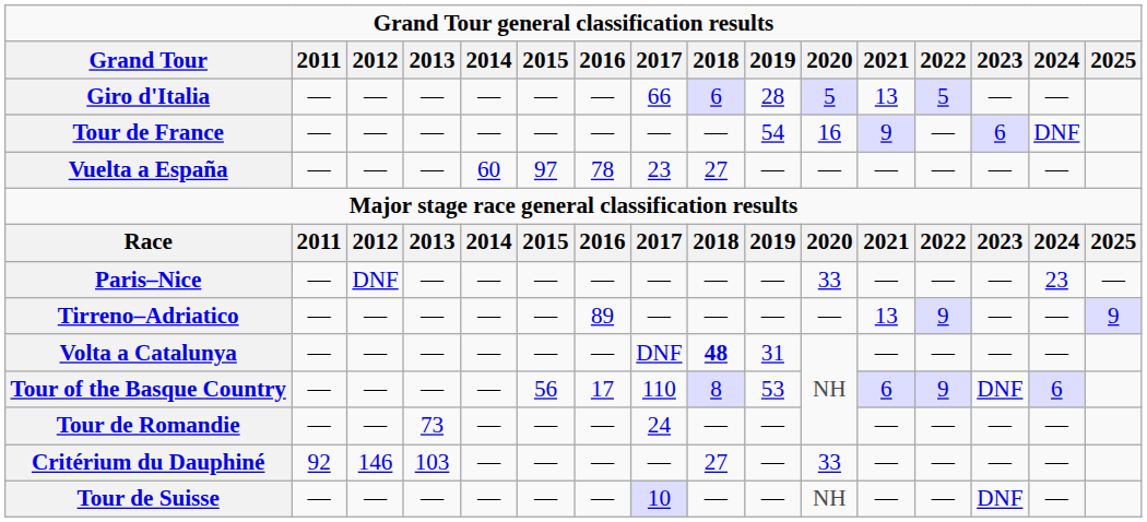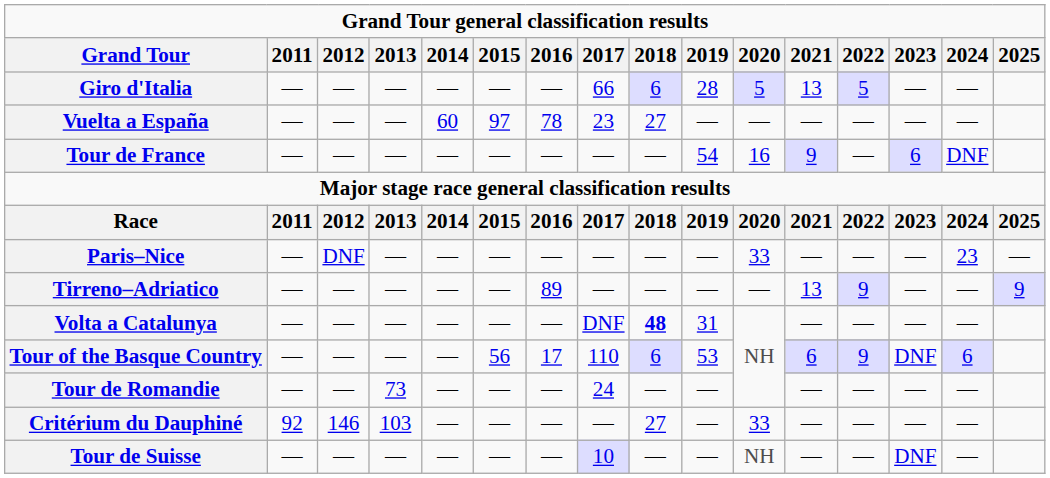rows swapped: Tour de France <-> Vuelta a España
Tour of the Basque Country | 2018: 8 -> 6
